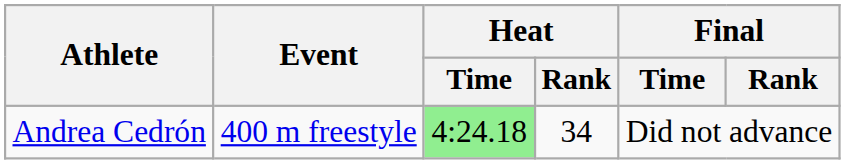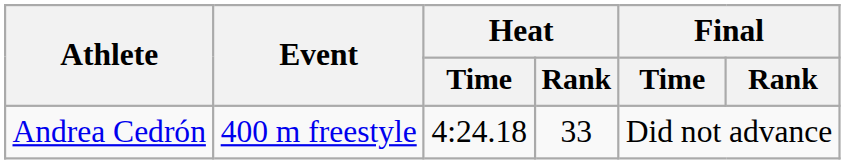Andrea Cedrón | Heat / Time: lightgreen background -> no background
Andrea Cedrón | Heat / Rank: 34 -> 33
